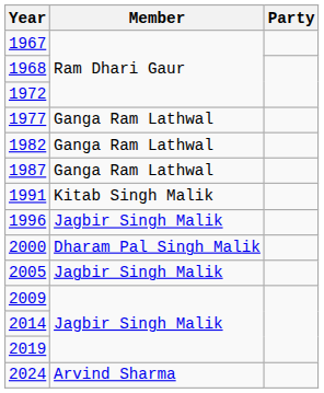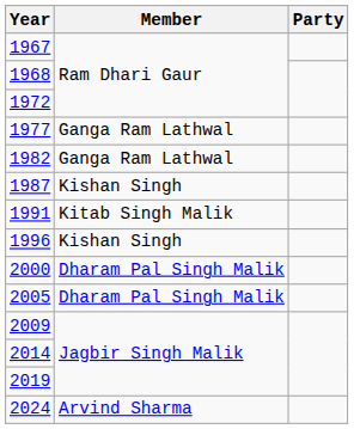1987 | Member: Ganga Ram Lathwal -> Kishan Singh
1996 | Member: Jagbir Singh Malik -> Kishan Singh
2005 | Member: Jagbir Singh Malik -> Dharam Pal Singh Malik
